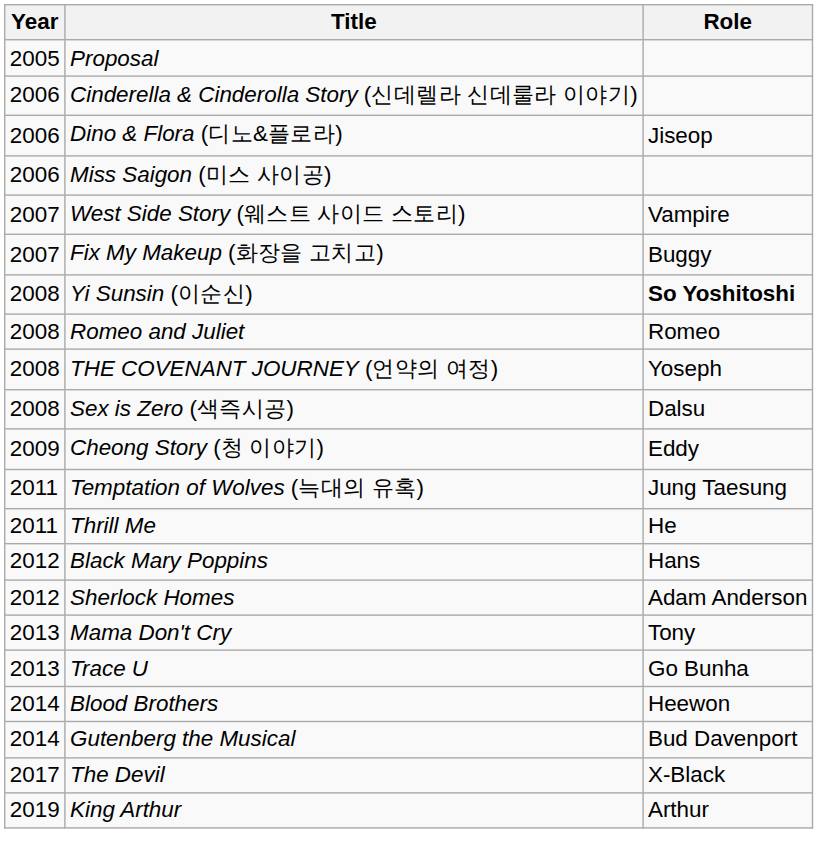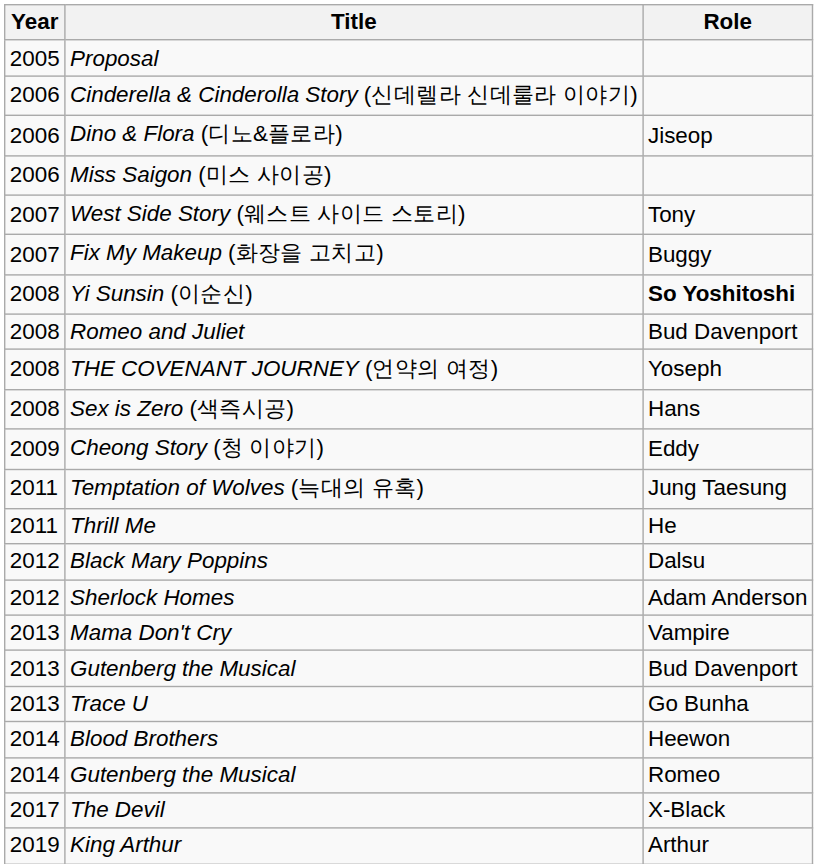West Side Story (웨스트 사이드 스토리) | Role: Vampire -> Tony
Romeo and Juliet | Role: Romeo -> Bud Davenport
Sex is Zero (색즉시공) | Role: Dalsu -> Hans
Black Mary Poppins | Role: Hans -> Dalsu
Mama Don't Cry | Role: Tony -> Vampire
+ row: 2013 | Gutenberg the Musical | Bud Davenport
2014 / Gutenberg the Musical | Role: Bud Davenport -> Romeo
